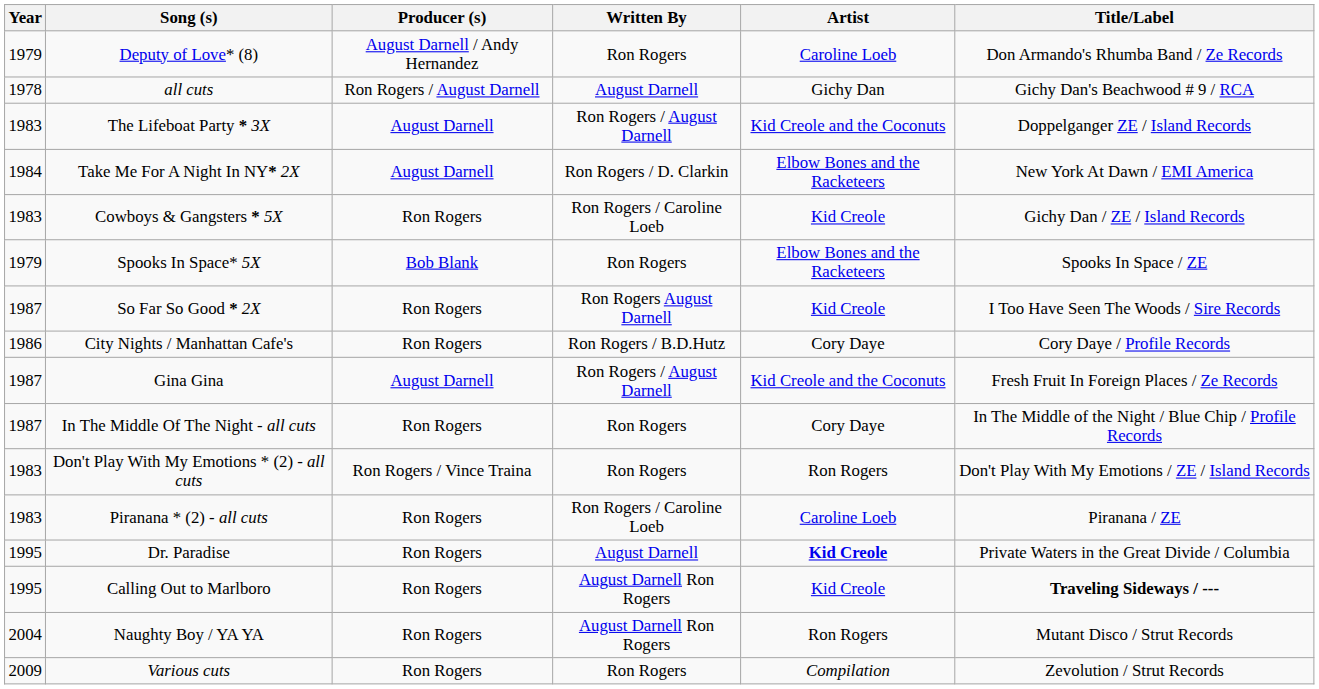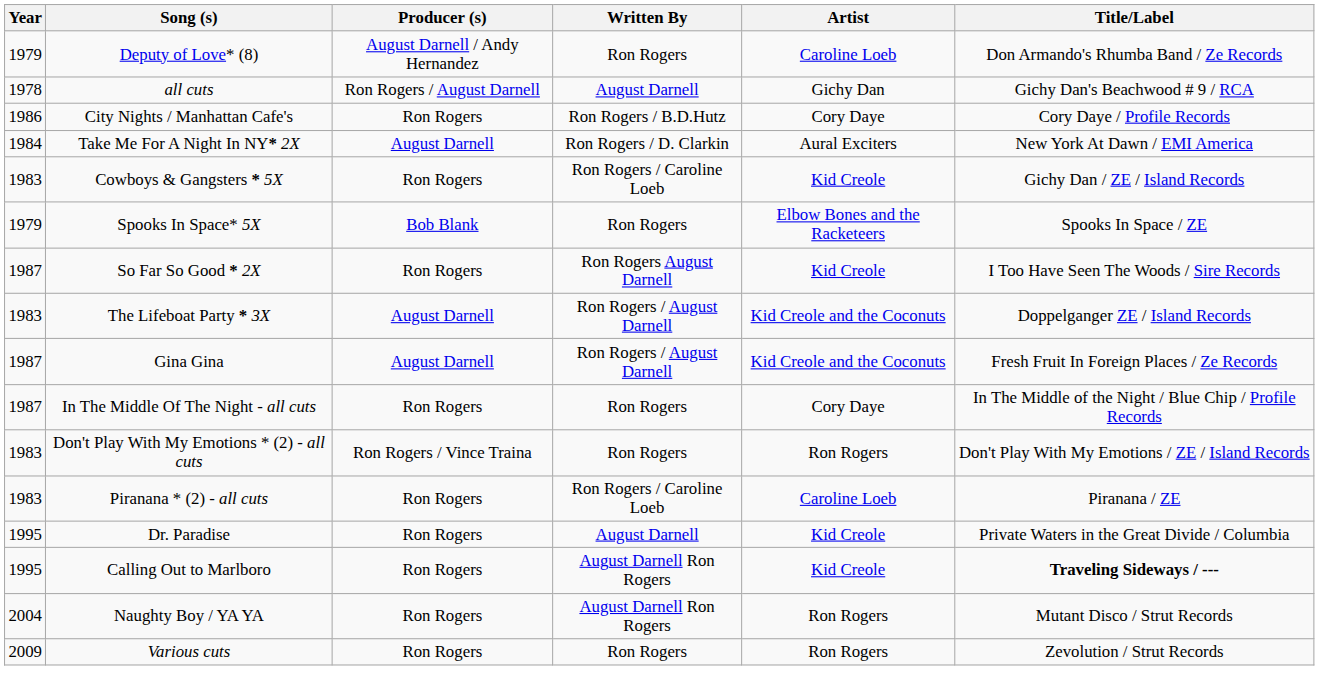rows swapped: The Lifeboat Party * 3X <-> City Nights / Manhattan Cafe's
Take Me For A Night In NY* 2X | Artist: Elbow Bones and the Racketeers -> Aural Exciters
Dr. Paradise | Artist: bold -> normal
Various cuts | Artist: Compilation -> Ron Rogers
